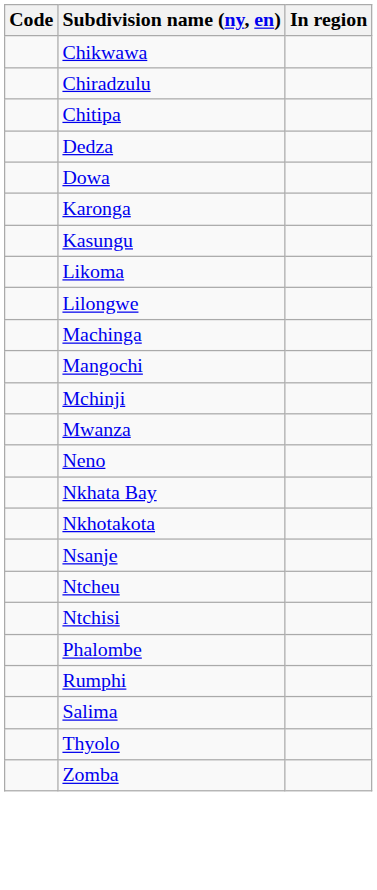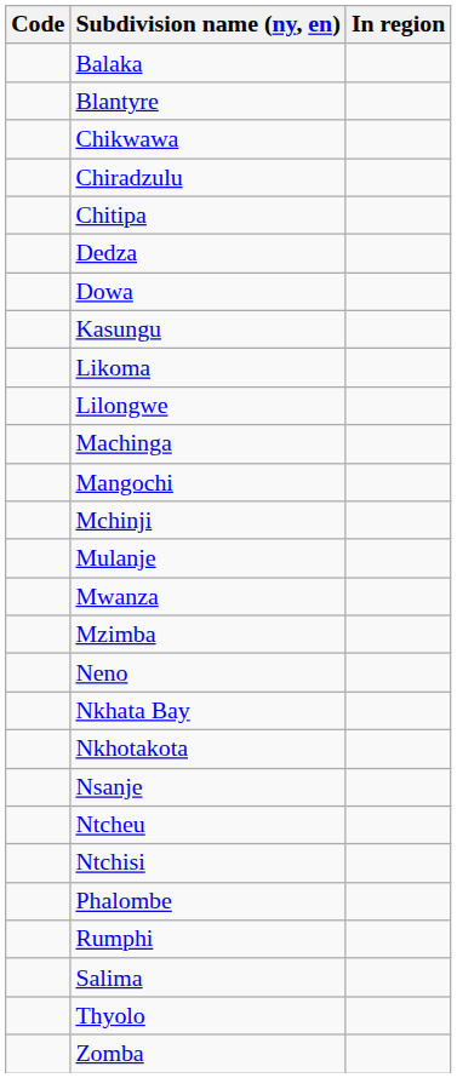+ row: Balaka
+ row: Blantyre
- row: Karonga
+ row: Mulanje
+ row: Mzimba
